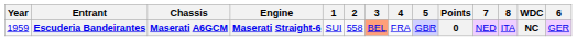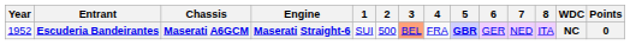columns swapped: 6 <-> Points
Escuderia Bandeirantes | Year: 1959 -> 1952
Escuderia Bandeirantes | 2: 558 -> 500
Escuderia Bandeirantes | 5: normal -> bold
